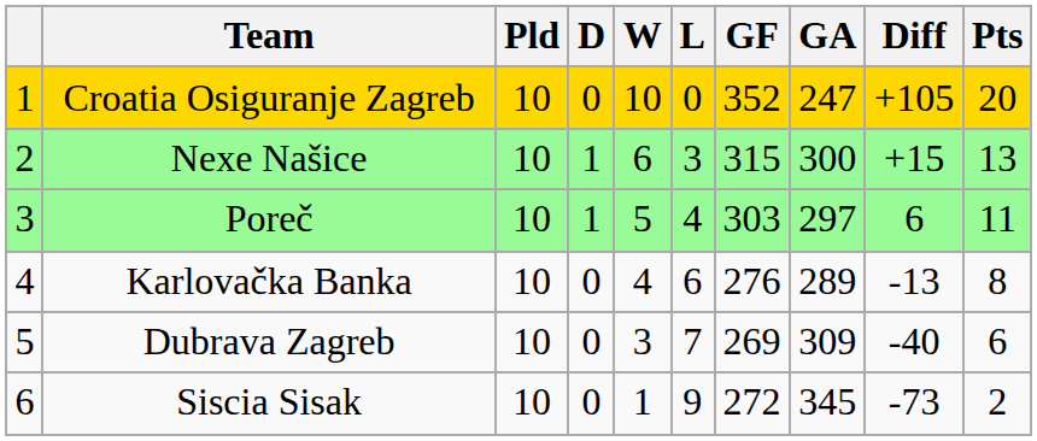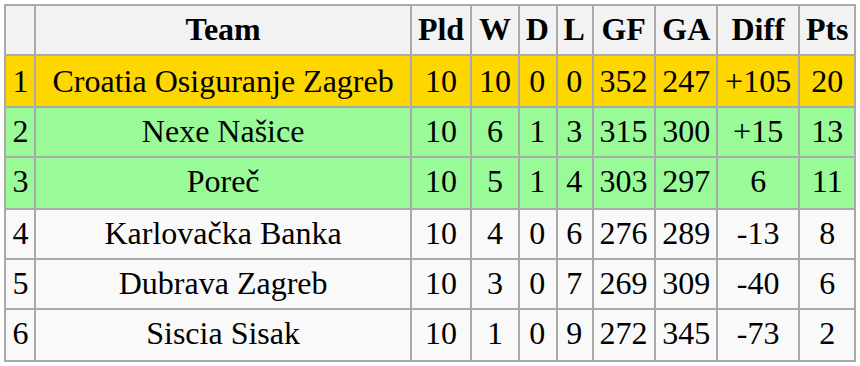columns swapped: W <-> D
